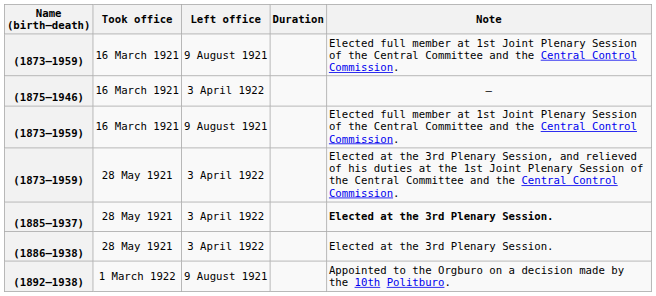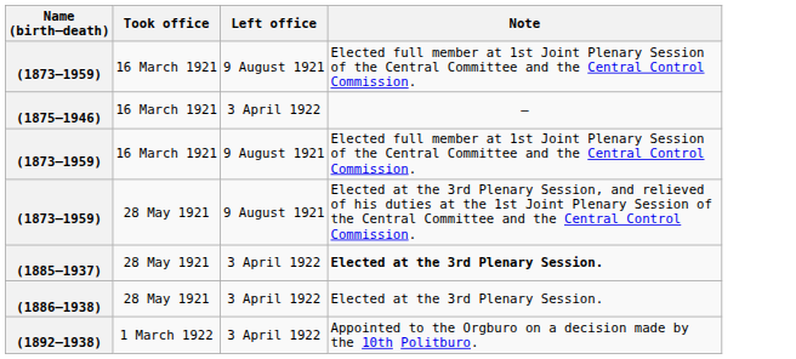- column: Duration
(1873–1959) / 28 May 1921 | Left office: 3 April 1922 -> 9 August 1921
(1892–1938) | Left office: 9 August 1921 -> 3 April 1922
